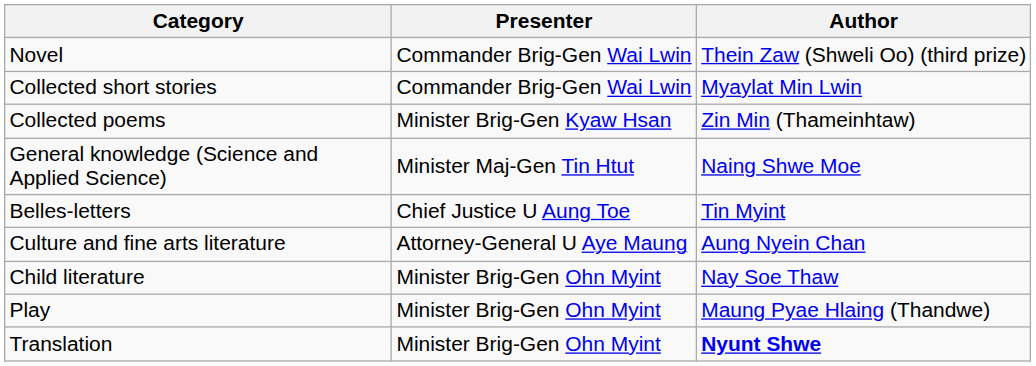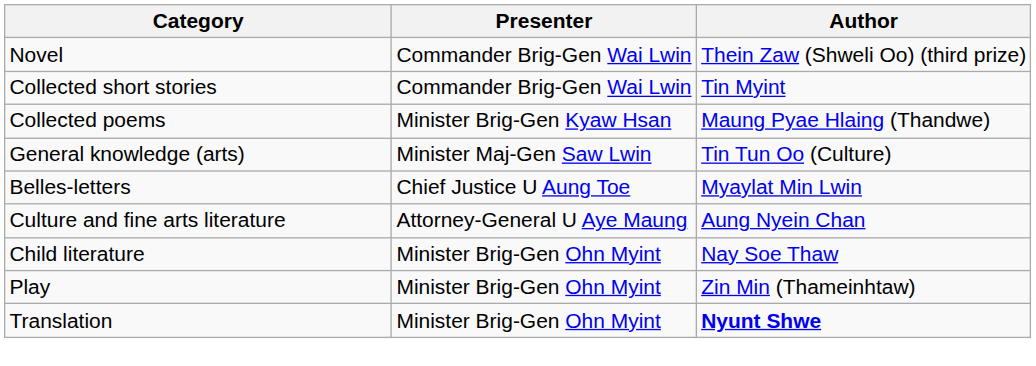Collected short stories | Author: Myaylat Min Lwin -> Tin Myint
Collected poems | Author: Zin Min (Thameinhtaw) -> Maung Pyae Hlaing (Thandwe)
+ row: General knowledge (arts) | Minister Maj-Gen Saw Lwin | Tin Tun Oo (Culture)
- row: General knowledge (Science and Applied Science) | Minister Maj-Gen Tin Htut | Naing Shwe Moe
Belles-letters | Author: Tin Myint -> Myaylat Min Lwin
Play | Author: Maung Pyae Hlaing (Thandwe) -> Zin Min (Thameinhtaw)
